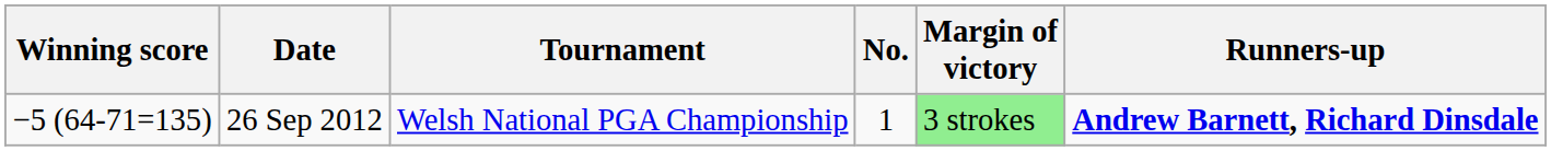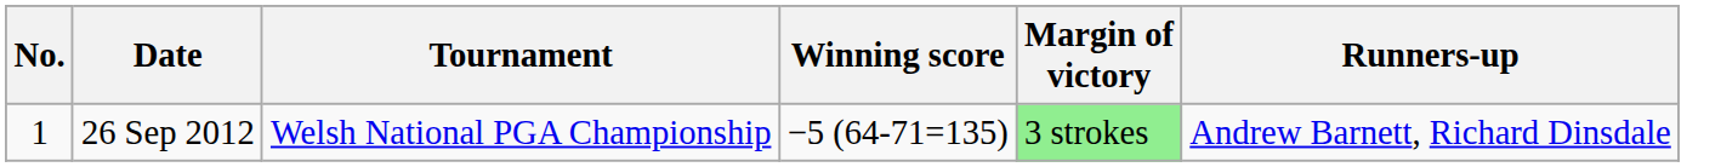columns swapped: No. <-> Winning score
26 Sep 2012 | Runners-up: bold -> normal
